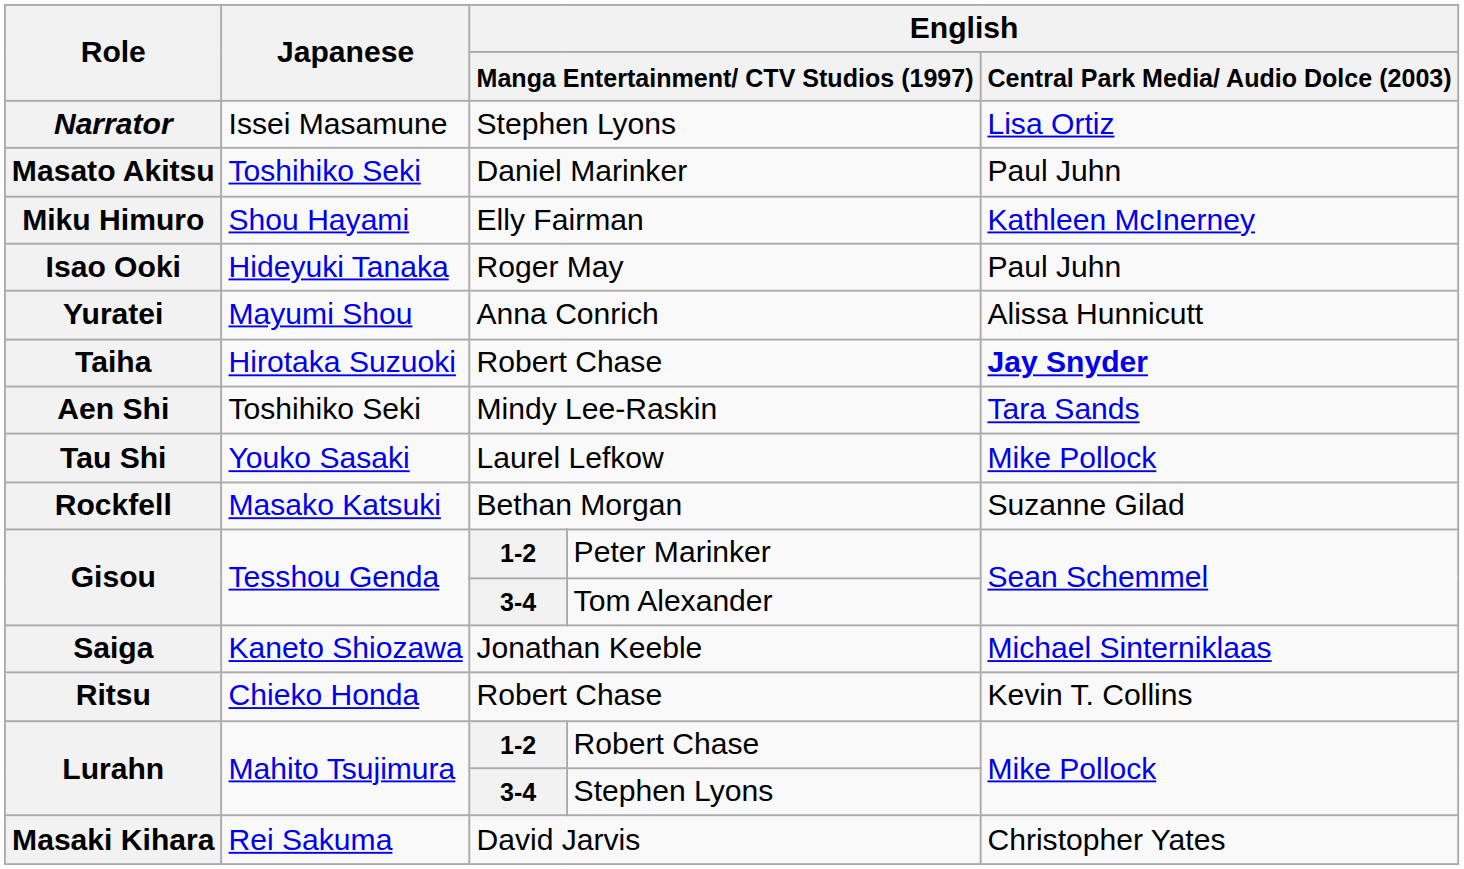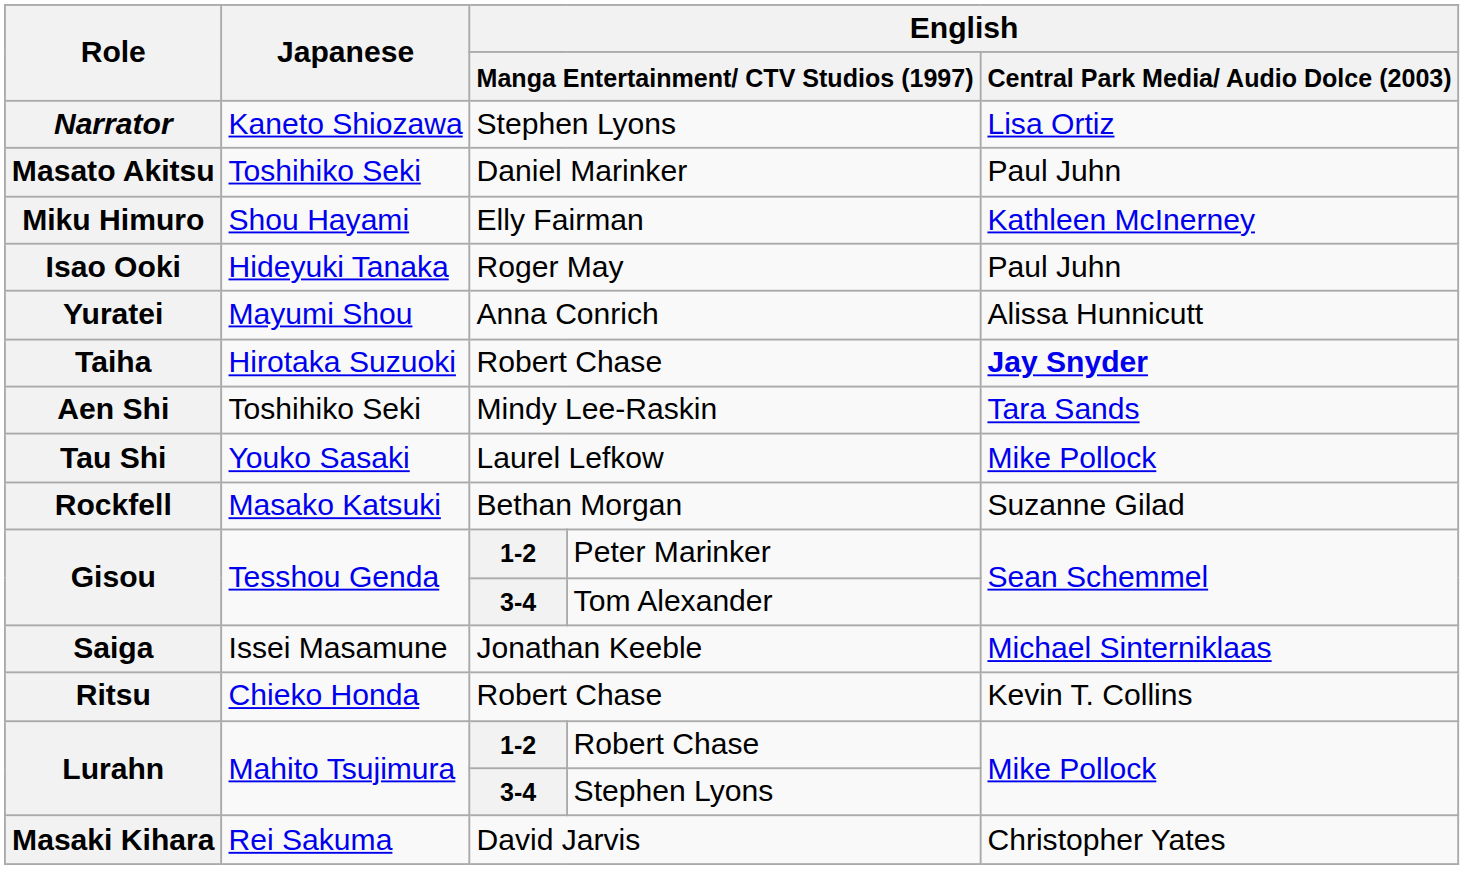Narrator | Japanese: Issei Masamune -> Kaneto Shiozawa
Saiga | Japanese: Kaneto Shiozawa -> Issei Masamune
